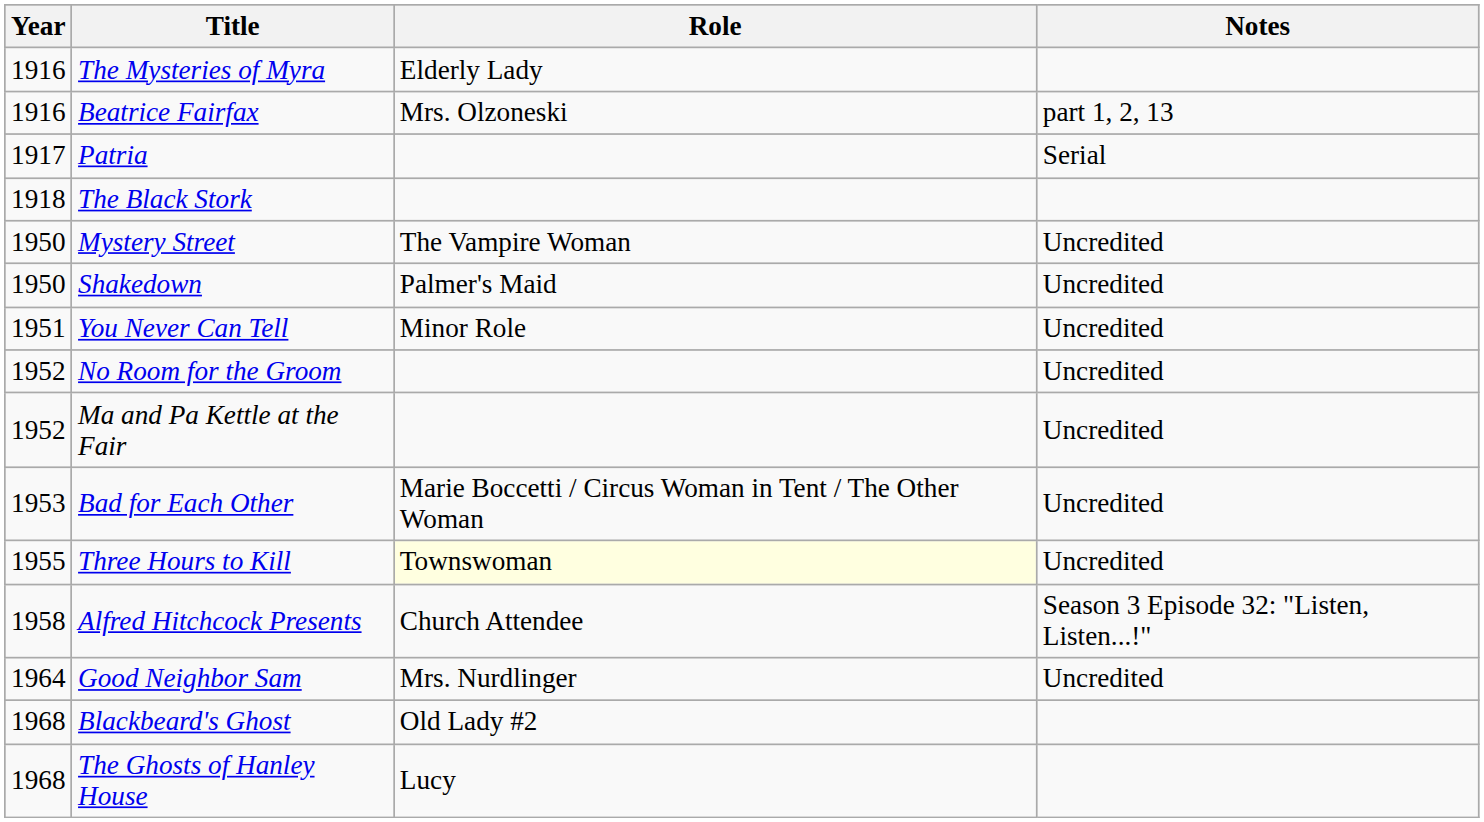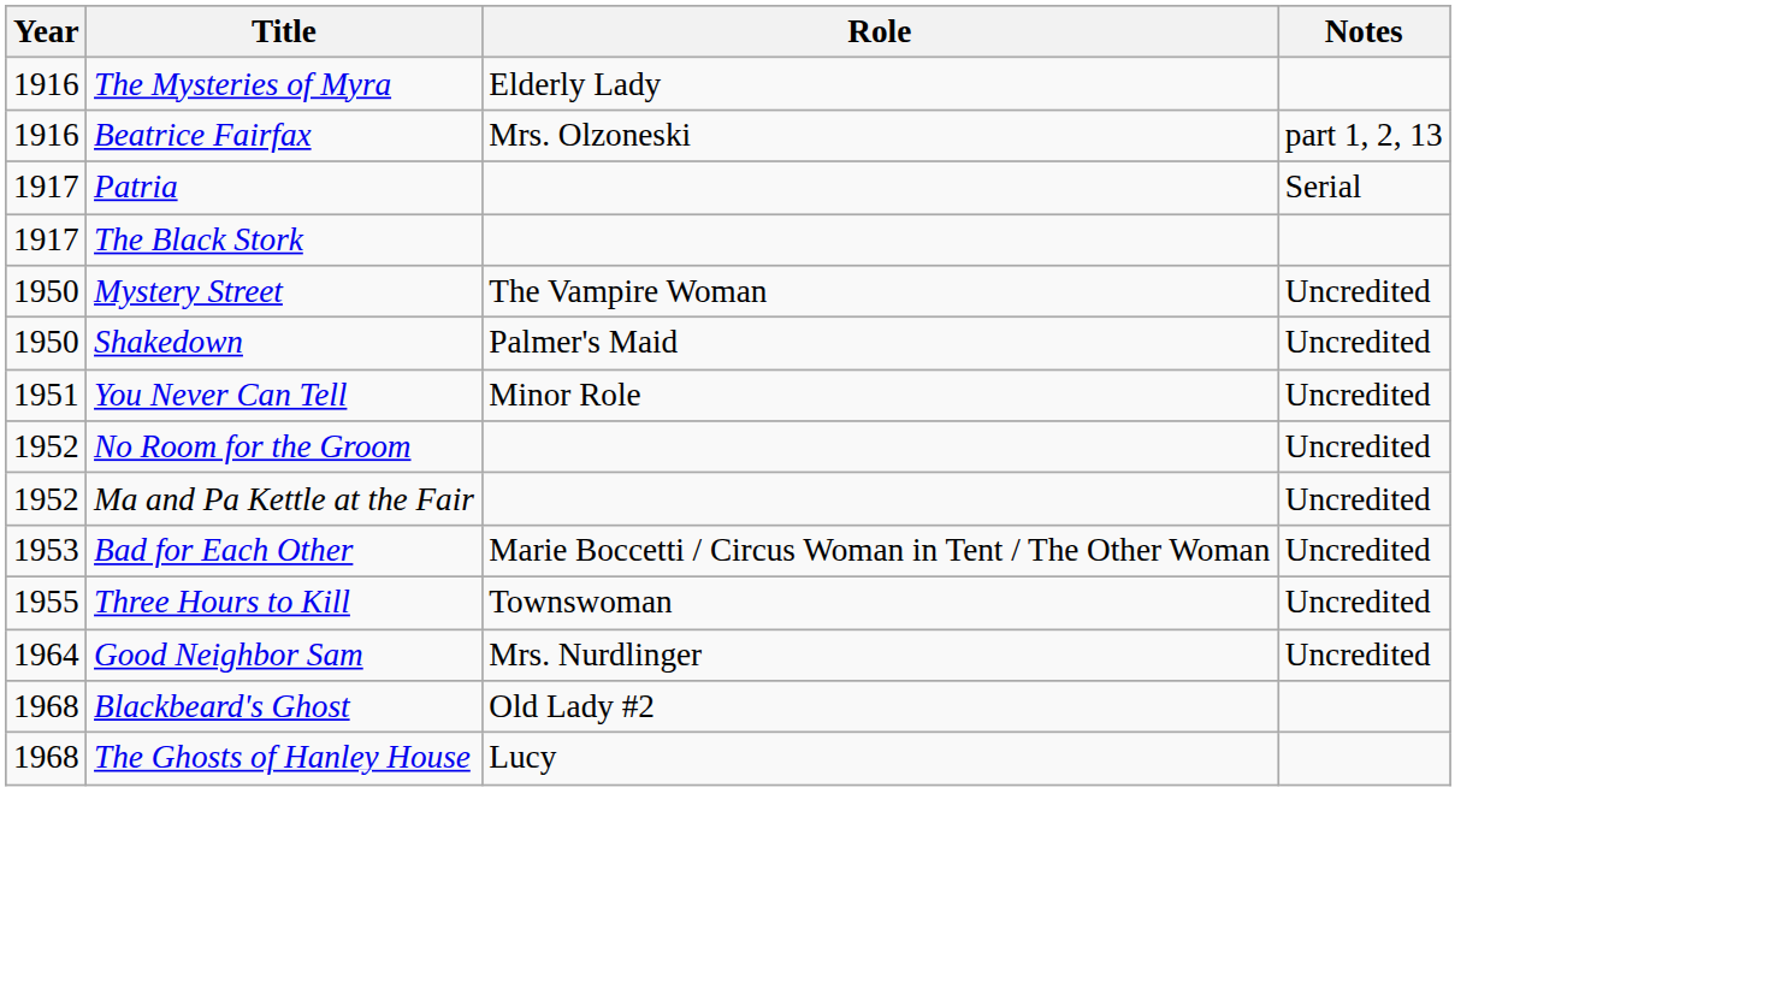The Black Stork | Year: 1918 -> 1917
Three Hours to Kill | Role: lightyellow background -> no background
- row: 1958 | Alfred Hitchcock Presents | Church Attendee | Season 3 Episode 32: "Listen, Listen...!"
